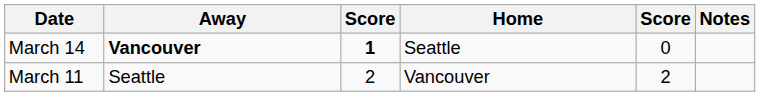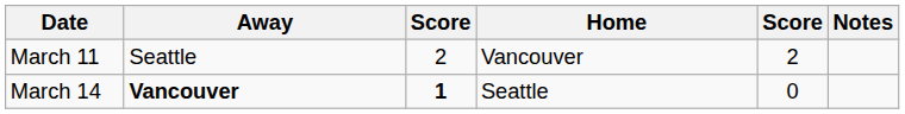rows swapped: March 11 <-> March 14
